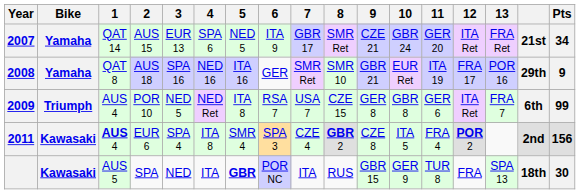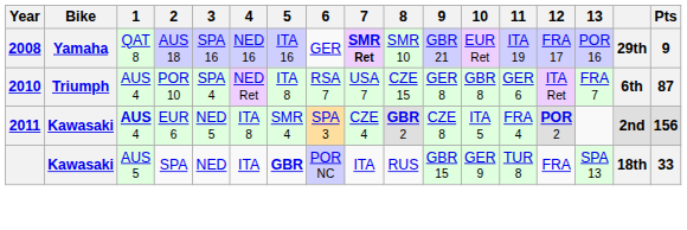- row: 2007 | Yamaha | QAT 14 | AUS 15 | EUR 13 | SPA 6 | NED 5 | ITA 9 | GBR 17 | SMR Ret | CZE 21 | GBR 24 | GER 20 | ITA Ret | FRA Ret | 21st | 34
AUS 18 | 7: normal -> bold
POR 10 | Year: 2009 -> 2010
POR 10 | 3: NED 5 -> SPA 4
POR 10 | Pts: 99 -> 87
EUR 6 | 3: SPA 4 -> NED 5
SPA | Pts: 30 -> 33
